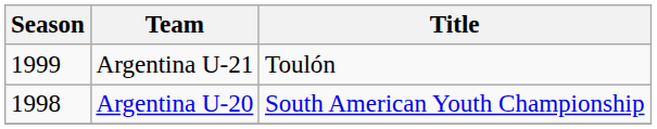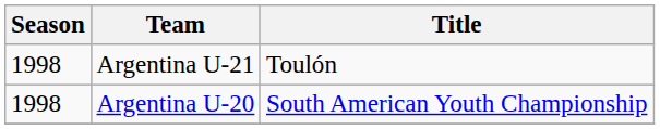Argentina U-21 | Season: 1999 -> 1998
